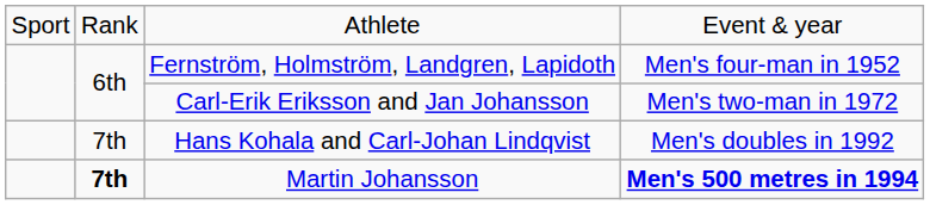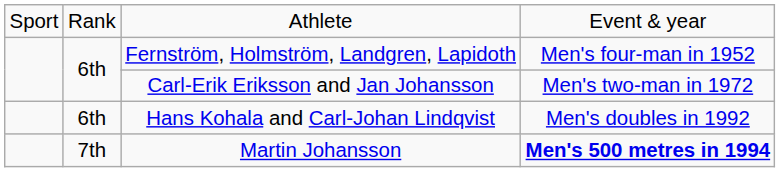Hans Kohala and Carl-Johan Lindqvist | column 2: 7th -> 6th
Martin Johansson | column 2: bold -> normal
